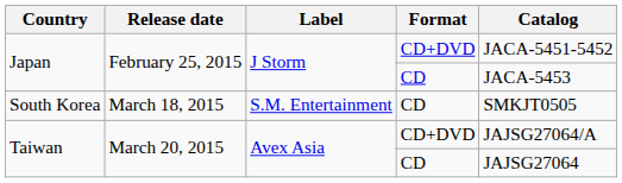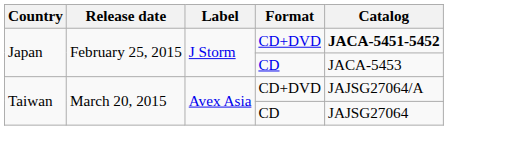Japan / CD+DVD | Catalog: normal -> bold
- row: South Korea | March 18, 2015 | S.M. Entertainment | CD | SMKJT0505
